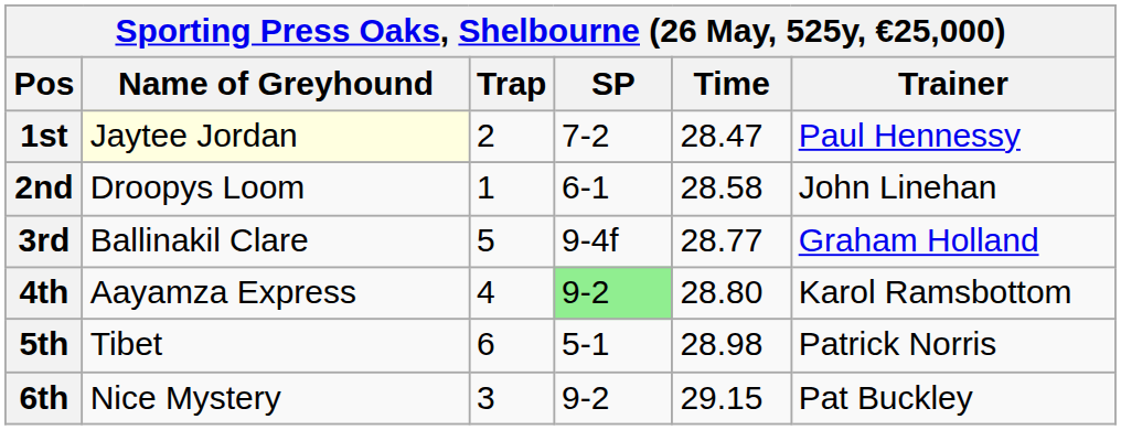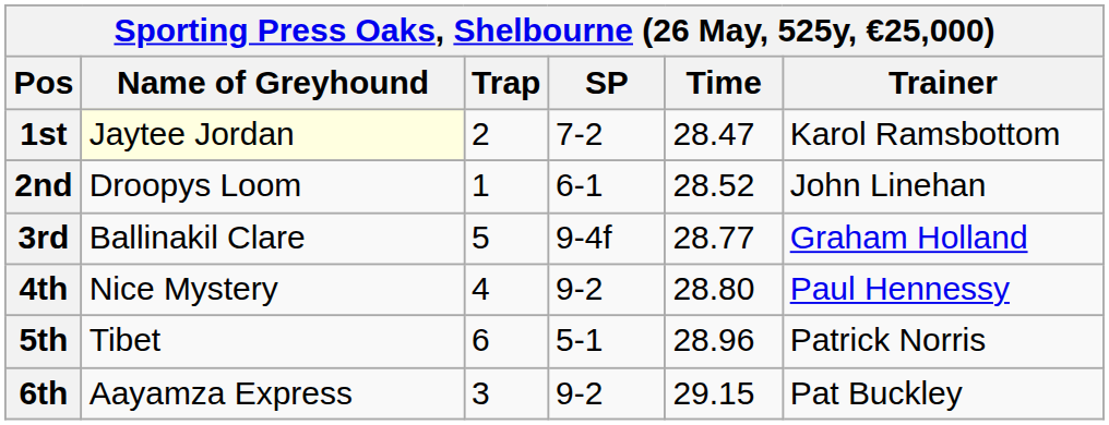1st | Trainer: Paul Hennessy -> Karol Ramsbottom
2nd | Time: 28.58 -> 28.52
4th | Name of Greyhound: Aayamza Express -> Nice Mystery
4th | SP: lightgreen background -> no background
4th | Trainer: Karol Ramsbottom -> Paul Hennessy
5th | Time: 28.98 -> 28.96
6th | Name of Greyhound: Nice Mystery -> Aayamza Express
